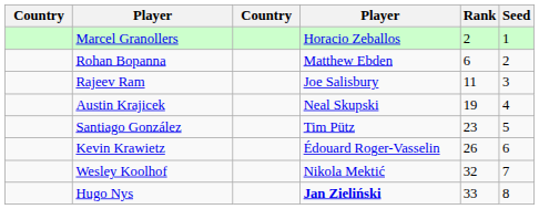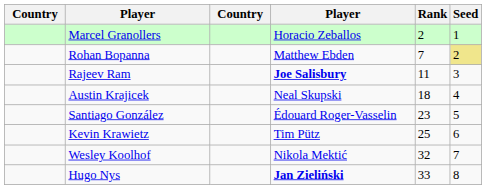Rohan Bopanna | Rank: 6 -> 7
Rohan Bopanna | Seed: no background -> khaki background
Rajeev Ram | column 4: normal -> bold
Austin Krajicek | Rank: 19 -> 18
Santiago González | column 4: Tim Pütz -> Édouard Roger-Vasselin
Kevin Krawietz | column 4: Édouard Roger-Vasselin -> Tim Pütz
Kevin Krawietz | Rank: 26 -> 25
